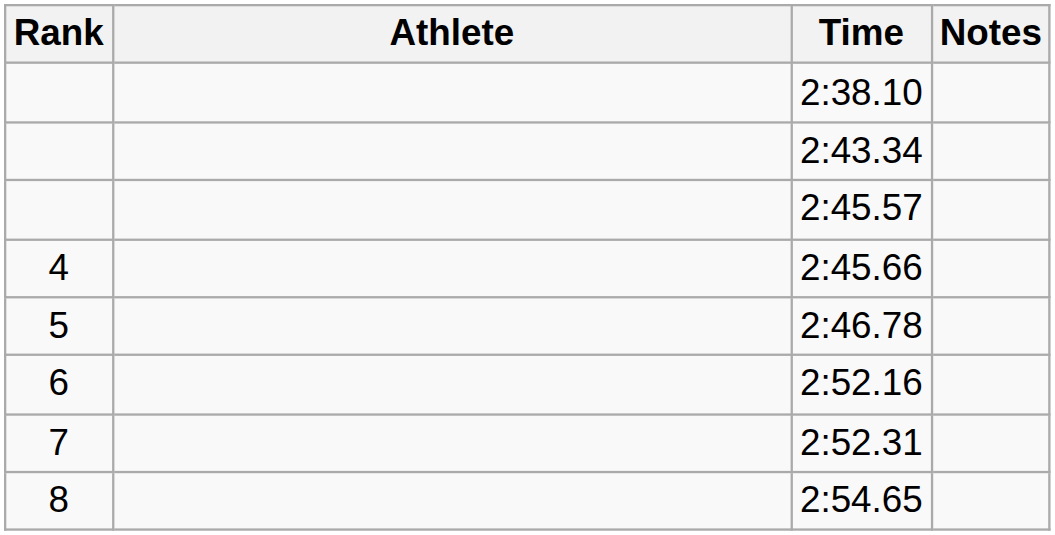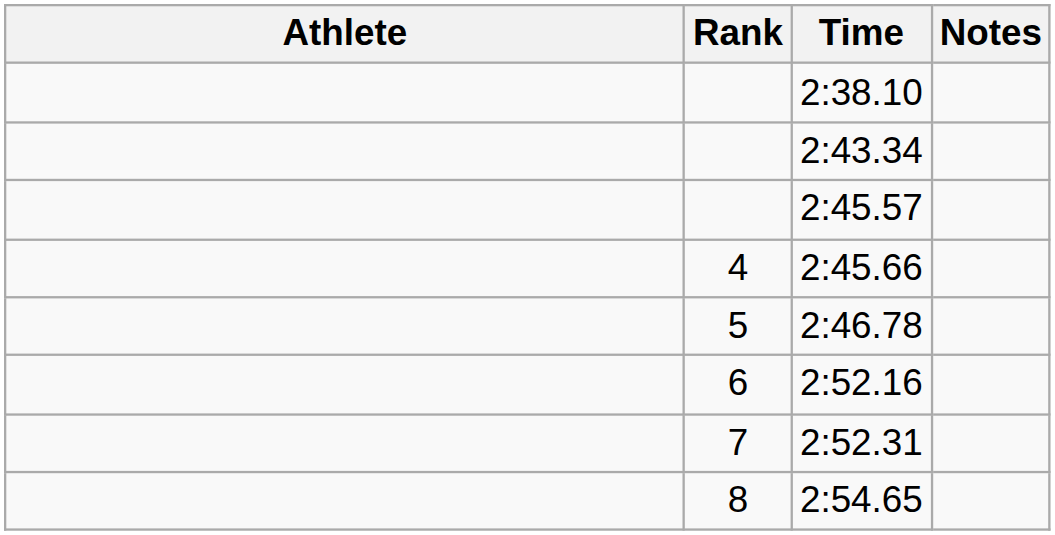columns swapped: Rank <-> Athlete
